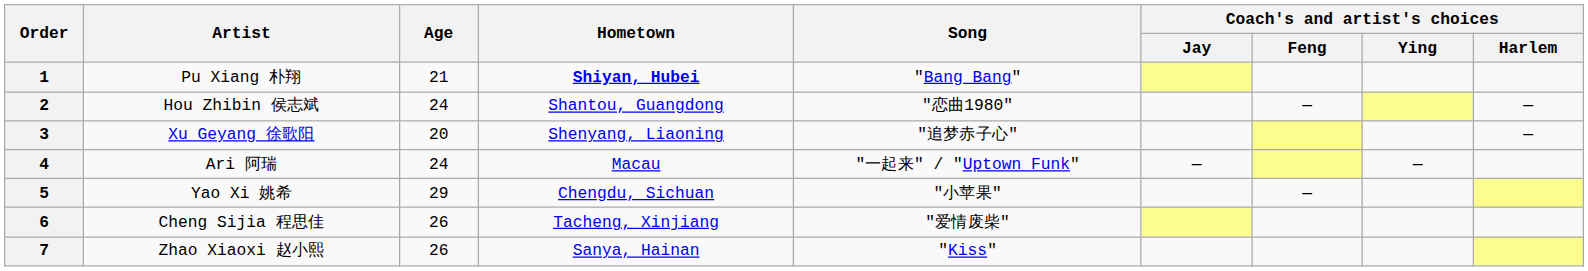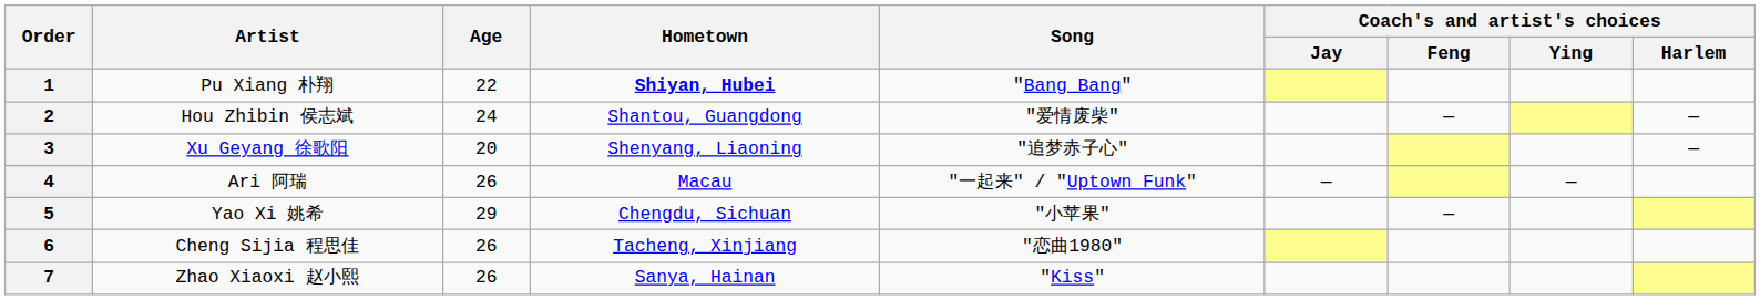1 | Age: 21 -> 22
2 | Song: "恋曲1980" -> "爱情废柴"
4 | Age: 24 -> 26
6 | Song: "爱情废柴" -> "恋曲1980"
